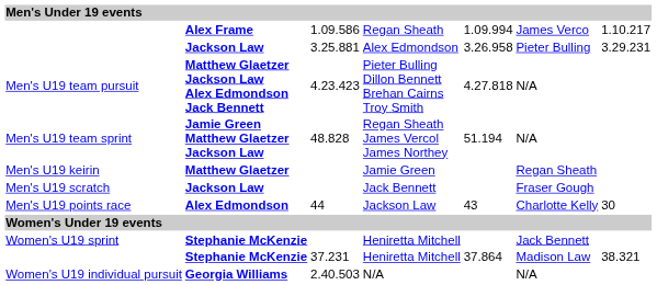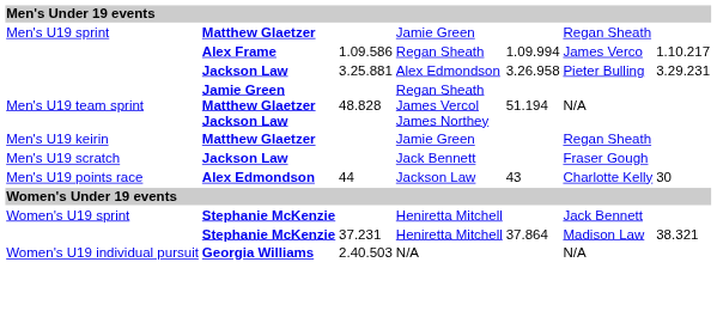+ row: Men's U19 sprint | Matthew Glaetzer | Jamie Green | Regan Sheath
- row: Men's U19 team pursuit | Matthew Glaetzer Jackson Law Alex Edmondson Jack Bennett | 4.23.423 | Pieter Bulling Dillon Bennett Brehan Cairns Troy Smith | 4.27.818 | N/A
